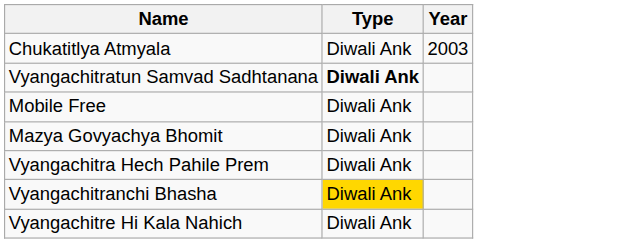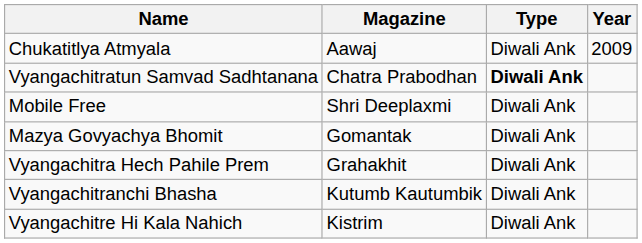+ column: Magazine | Aawaj | Chatra Prabodhan | Shri Deeplaxmi | Gomantak | Grahakhit | Kutumb Kautumbik | Kistrim
Chukatitlya Atmyala | Year: 2003 -> 2009
Vyangachitranchi Bhasha | Type: gold background -> no background
